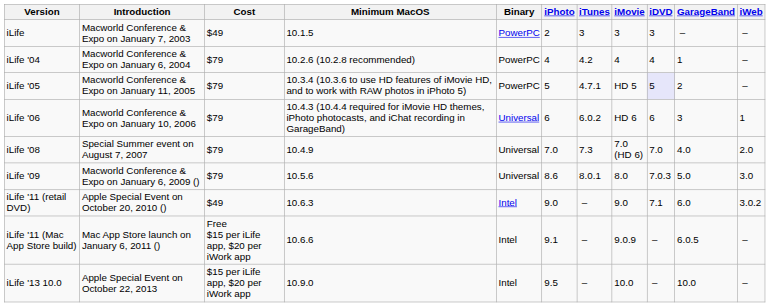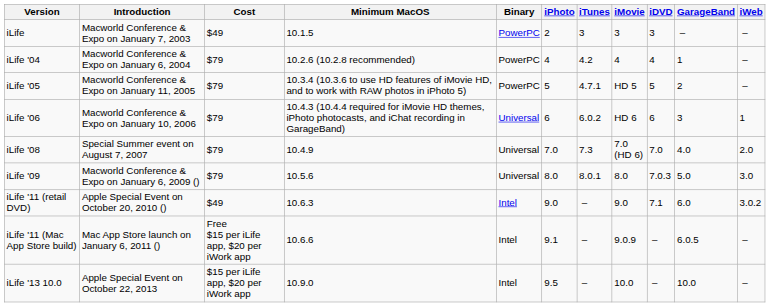iLife '05 | iDVD: lavender background -> no background
iLife '09 | iPhoto: 8.6 -> 8.0
